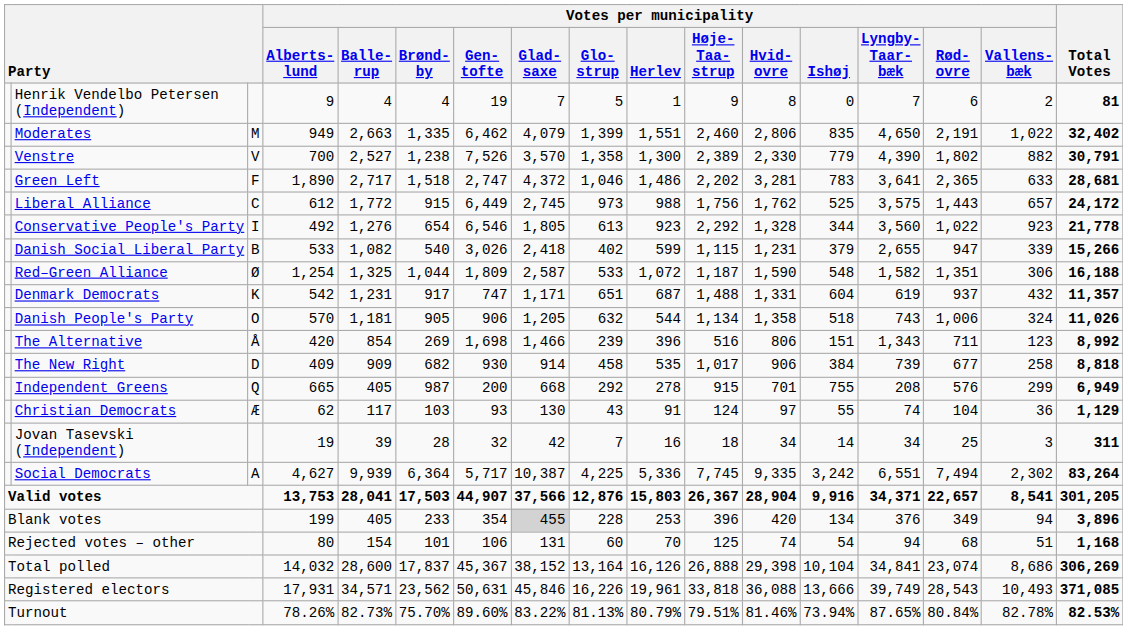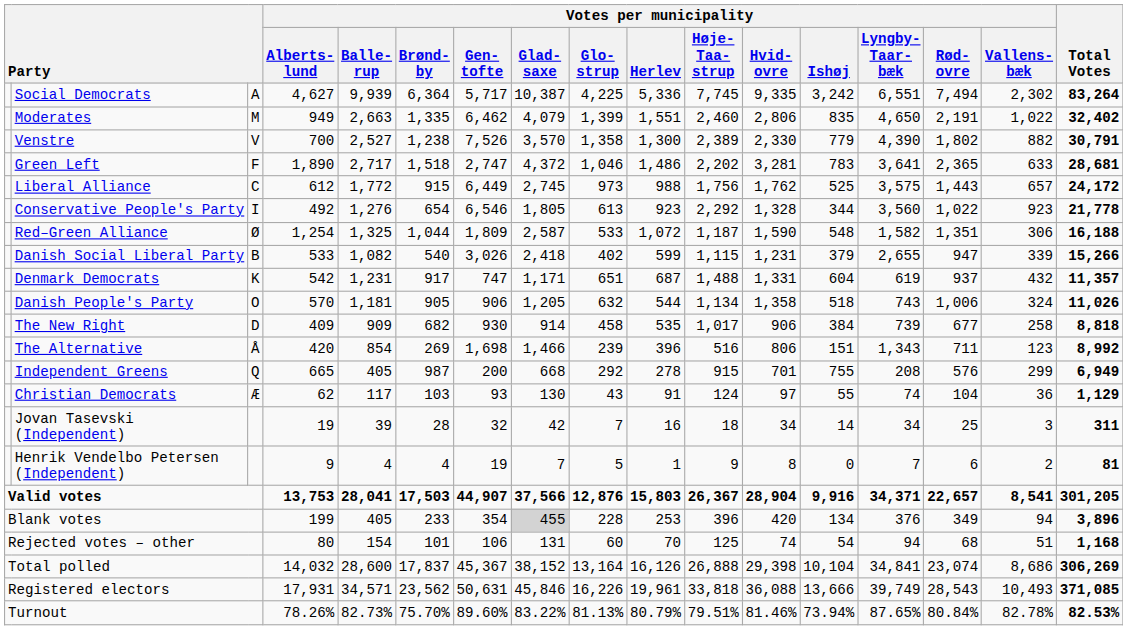rows swapped: Social Democrats <-> Henrik Vendelbo Petersen (Independent)
rows swapped: Red–Green Alliance <-> Danish Social Liberal Party
rows swapped: The Alternative <-> The New Right
